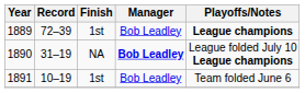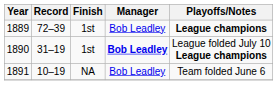1890 | Finish: NA -> 1st
1891 | Finish: 1st -> NA
